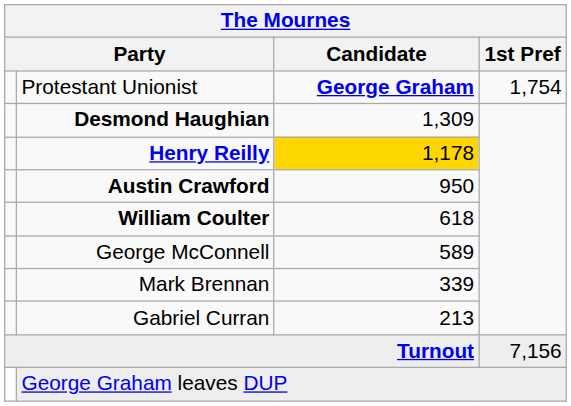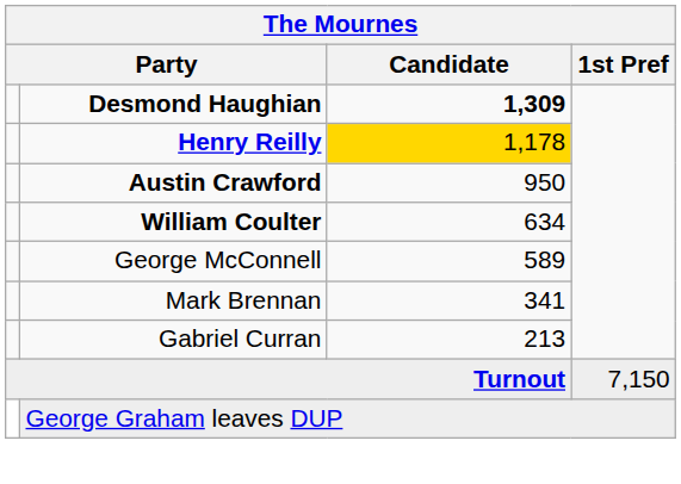- row: Protestant Unionist | George Graham | 1,754
Desmond Haughian | Candidate: normal -> bold
William Coulter | Candidate: 618 -> 634
Mark Brennan | Candidate: 339 -> 341
Turnout | 1st Pref: 7,156 -> 7,150
